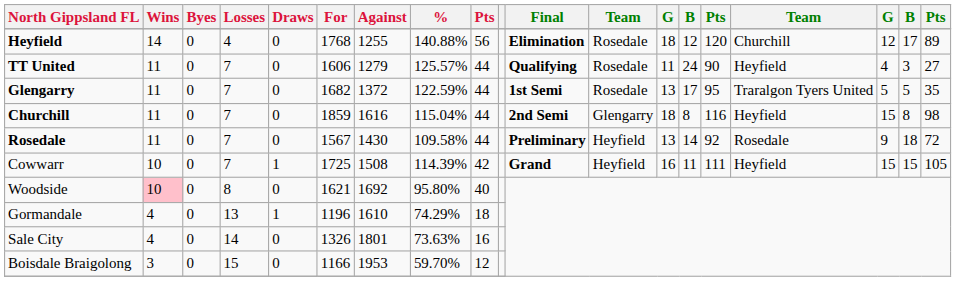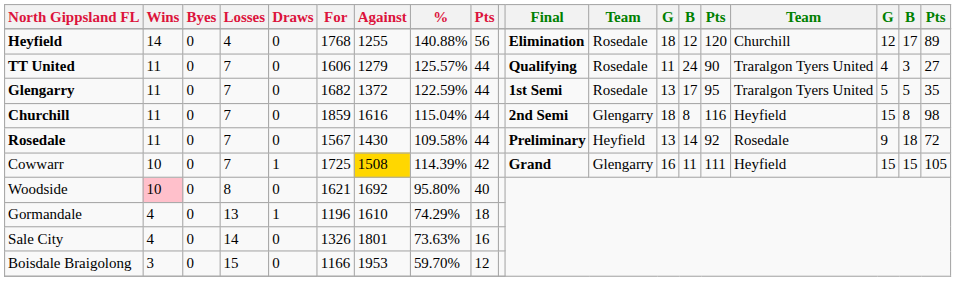TT United | column 16: Heyfield -> Traralgon Tyers United
Cowwarr | Against: no background -> gold background
Cowwarr | column 12: Heyfield -> Glengarry
